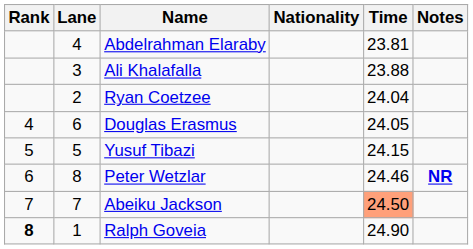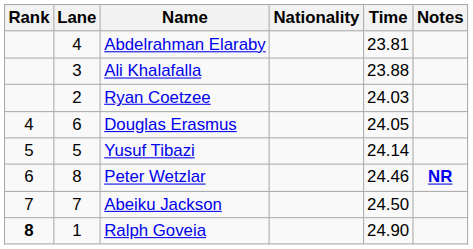Ryan Coetzee | Time: 24.04 -> 24.03
Yusuf Tibazi | Time: 24.15 -> 24.14
Abeiku Jackson | Time: lightsalmon background -> no background
